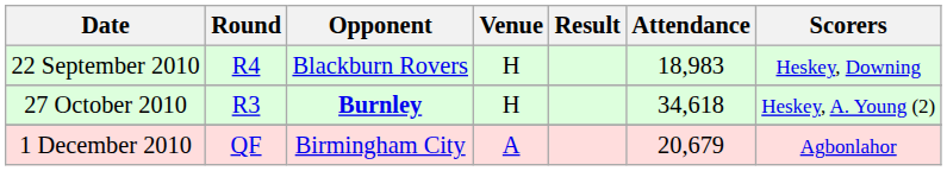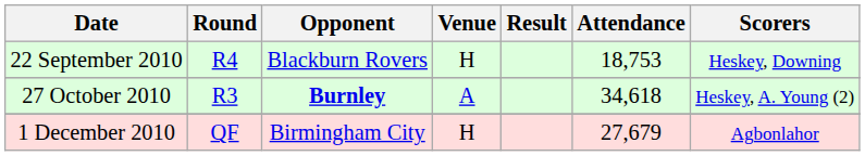22 September 2010 | Attendance: 18,983 -> 18,753
27 October 2010 | Venue: H -> A
1 December 2010 | Venue: A -> H
1 December 2010 | Attendance: 20,679 -> 27,679
